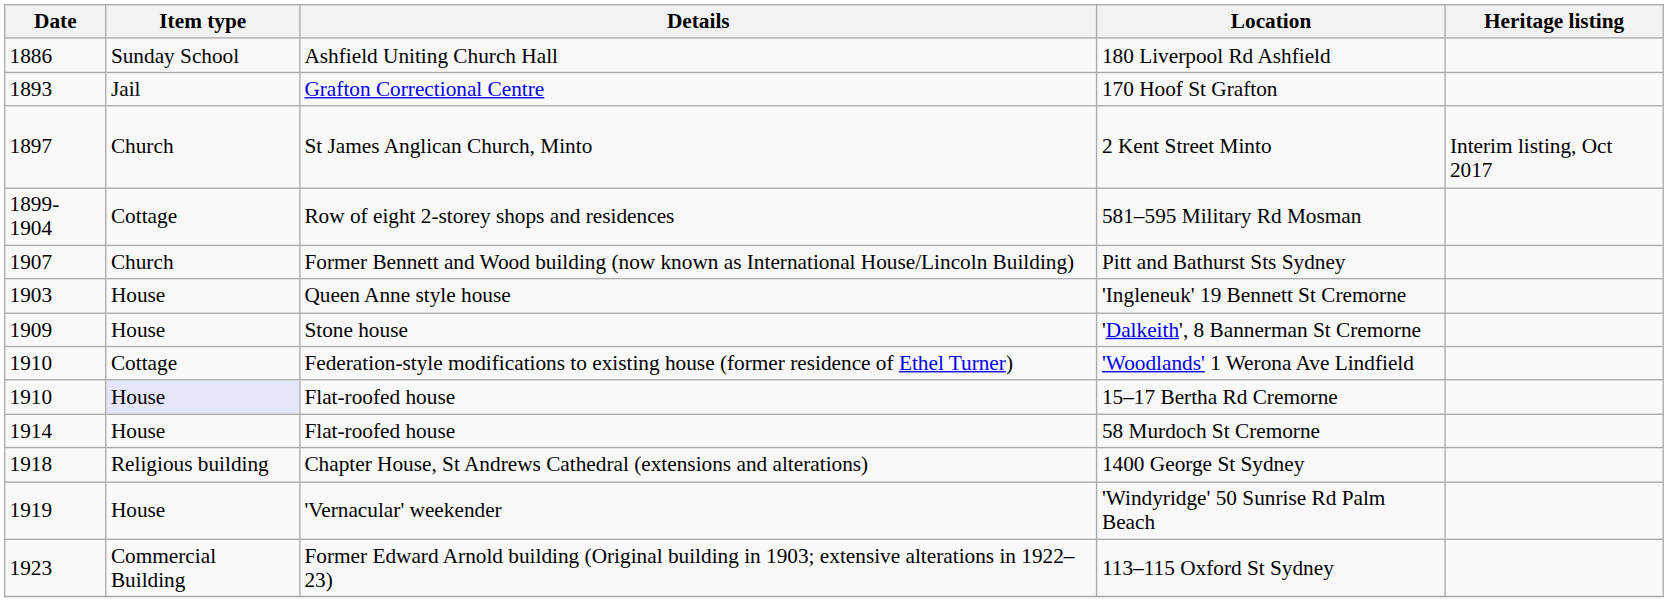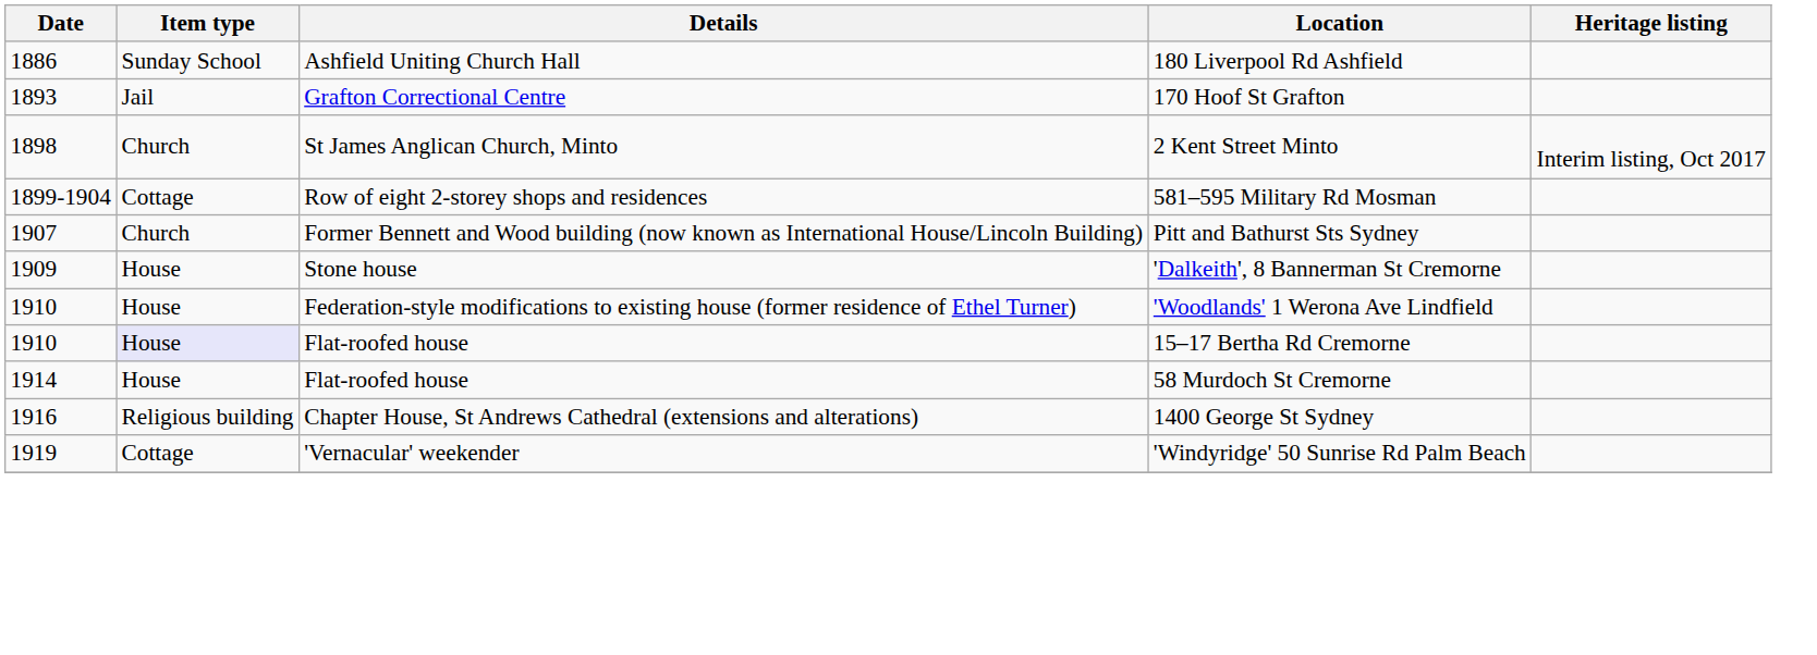2 Kent Street Minto | Date: 1897 -> 1898
- row: 1903 | House | Queen Anne style house | 'Ingleneuk' 19 Bennett St Cremorne
'Woodlands' 1 Werona Ave Lindfield | Item type: Cottage -> House
1400 George St Sydney | Date: 1918 -> 1916
'Windyridge' 50 Sunrise Rd Palm Beach | Item type: House -> Cottage
- row: 1923 | Commercial Building | Former Edward Arnold building (Original building in 1903; extensive alterations in 1922–23) | 113–115 Oxford St Sydney
